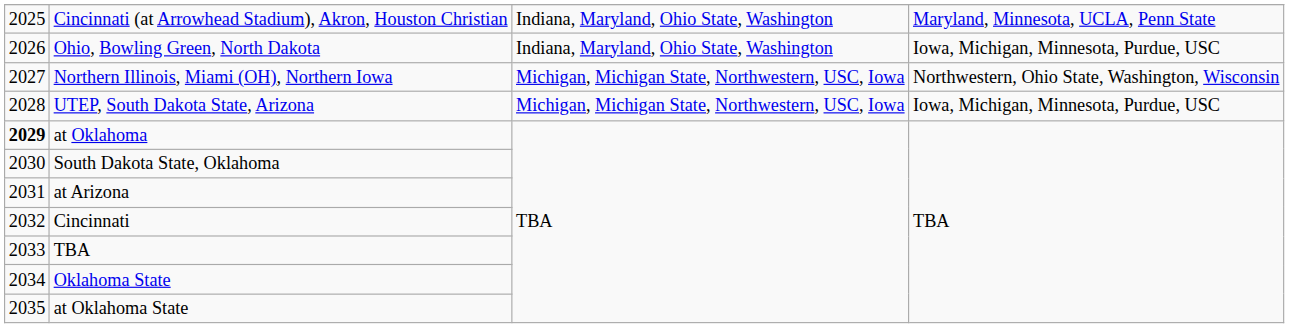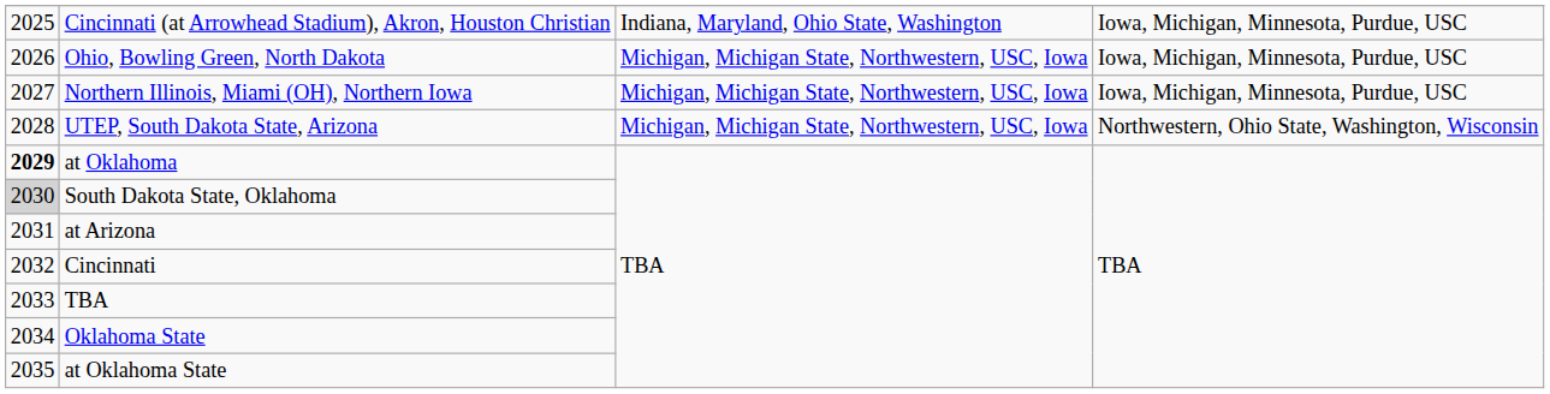Cincinnati (at Arrowhead Stadium), Akron, Houston Christian | column 4: Maryland, Minnesota, UCLA, Penn State -> Iowa, Michigan, Minnesota, Purdue, USC
Ohio, Bowling Green, North Dakota | column 3: Indiana, Maryland, Ohio State, Washington -> Michigan, Michigan State, Northwestern, USC, Iowa
Northern Illinois, Miami (OH), Northern Iowa | column 4: Northwestern, Ohio State, Washington, Wisconsin -> Iowa, Michigan, Minnesota, Purdue, USC
UTEP, South Dakota State, Arizona | column 4: Iowa, Michigan, Minnesota, Purdue, USC -> Northwestern, Ohio State, Washington, Wisconsin
South Dakota State, Oklahoma | column 1: no background -> lightgrey background
